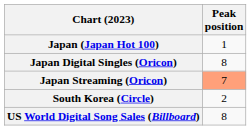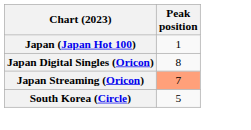South Korea (Circle) | Peak position: 2 -> 5
- row: US World Digital Song Sales (Billboard) | 8
